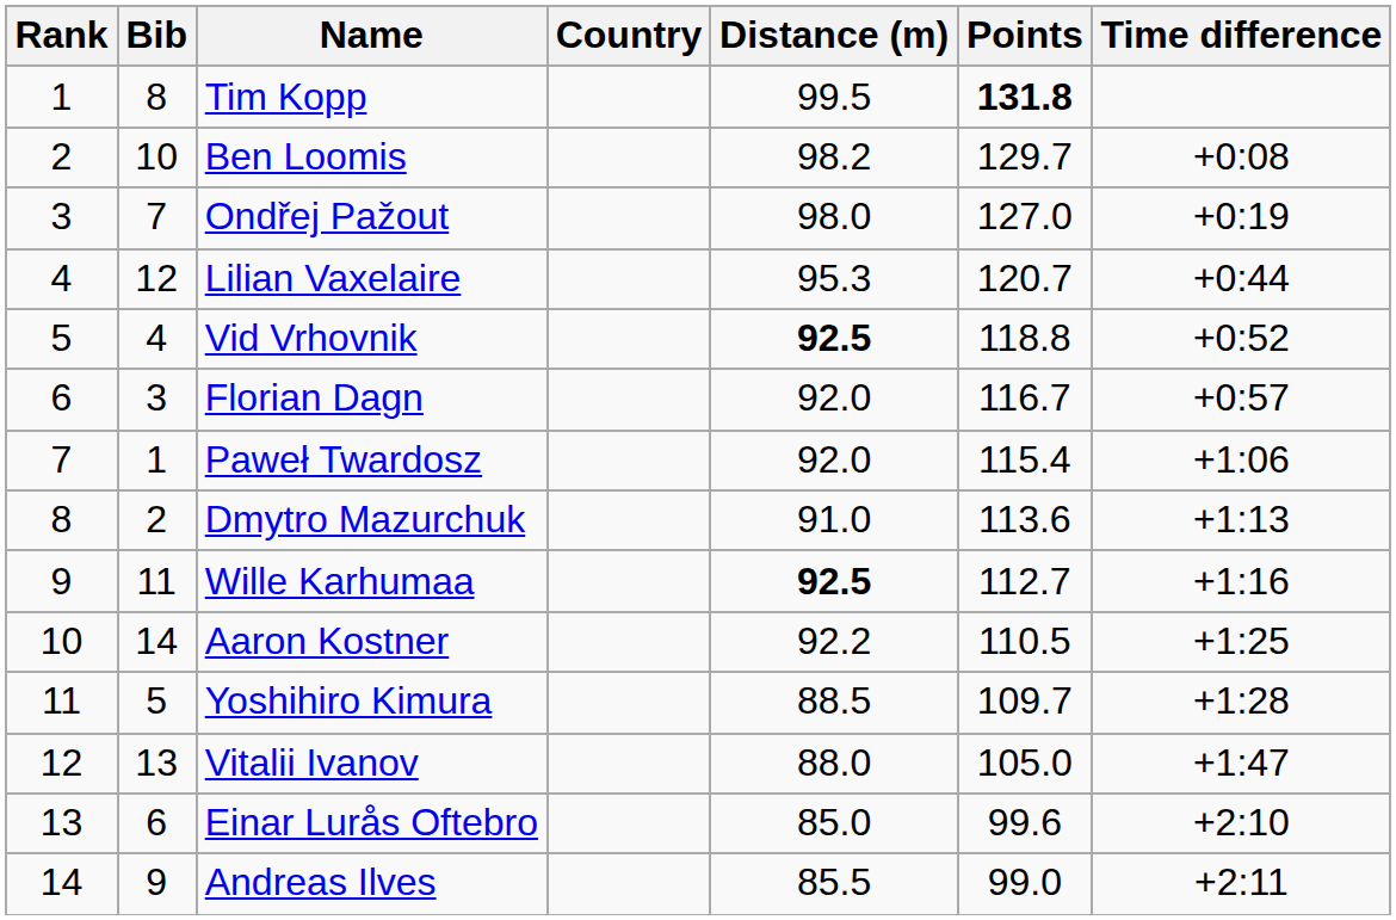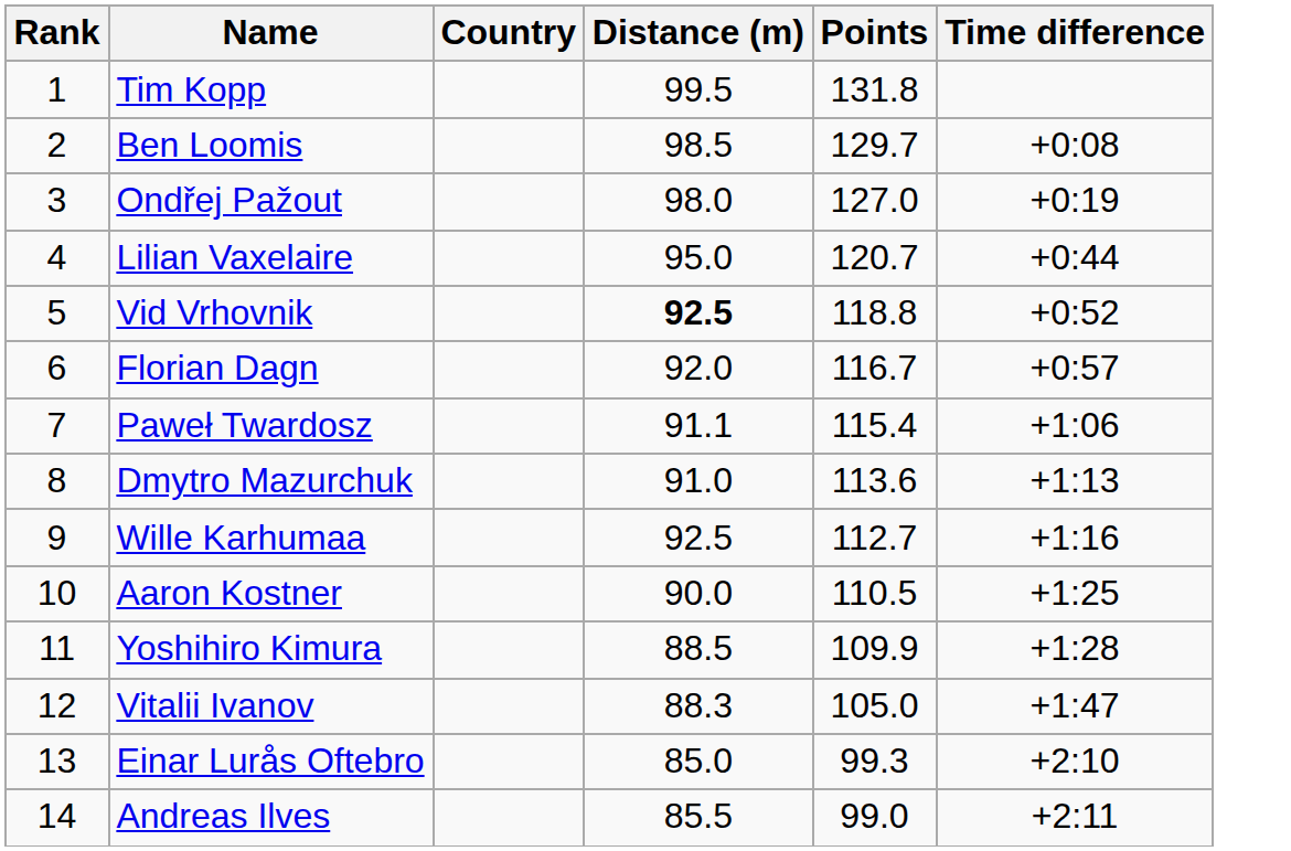- column: Bib | 8 | 10 | 7 | 12 | 4 | 3 | 1 | 2 | 11 | 14 | 5 | 13 | 6 | 9
Tim Kopp | Points: bold -> normal
Ben Loomis | Distance (m): 98.2 -> 98.5
Lilian Vaxelaire | Distance (m): 95.3 -> 95.0
Paweł Twardosz | Distance (m): 92.0 -> 91.1
Wille Karhumaa | Distance (m): bold -> normal
Aaron Kostner | Distance (m): 92.2 -> 90.0
Yoshihiro Kimura | Points: 109.7 -> 109.9
Vitalii Ivanov | Distance (m): 88.0 -> 88.3
Einar Lurås Oftebro | Points: 99.6 -> 99.3
